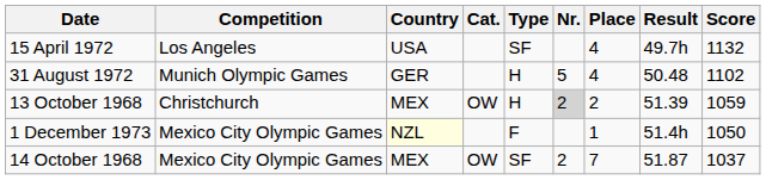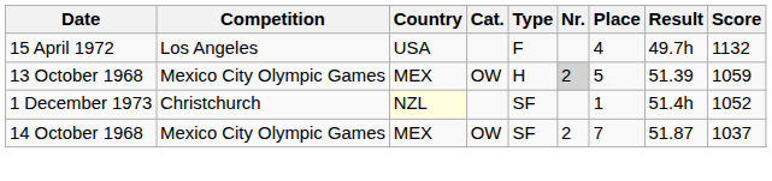15 April 1972 | Type: SF -> F
- row: 31 August 1972 | Munich Olympic Games | GER | H | 5 | 4 | 50.48 | 1102
13 October 1968 | Competition: Christchurch -> Mexico City Olympic Games
13 October 1968 | Place: 2 -> 5
1 December 1973 | Competition: Mexico City Olympic Games -> Christchurch
1 December 1973 | Type: F -> SF
1 December 1973 | Score: 1050 -> 1052
